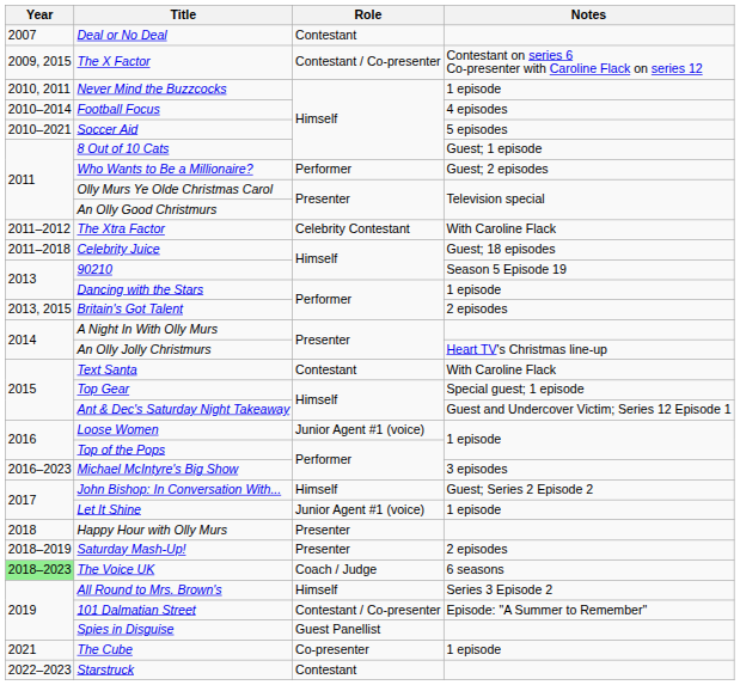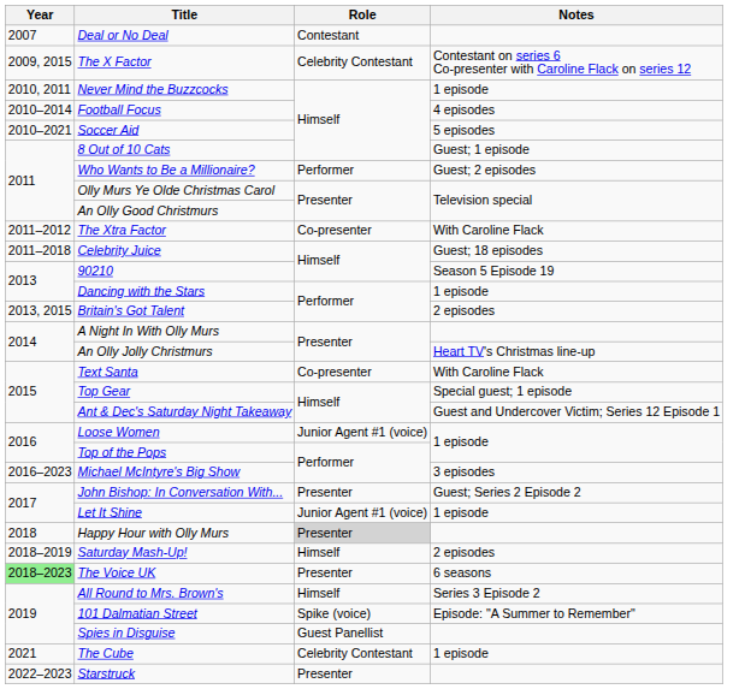The X Factor | Role: Contestant / Co-presenter -> Celebrity Contestant
The Xtra Factor | Role: Celebrity Contestant -> Co-presenter
Text Santa | Role: Contestant -> Co-presenter
John Bishop: In Conversation With... | Role: Himself -> Presenter
Happy Hour with Olly Murs | Role: no background -> lightgrey background
Saturday Mash-Up! | Role: Presenter -> Himself
The Voice UK | Role: Coach / Judge -> Presenter
101 Dalmatian Street | Role: Contestant / Co-presenter -> Spike (voice)
The Cube | Role: Co-presenter -> Celebrity Contestant
Starstruck | Role: Contestant -> Presenter
